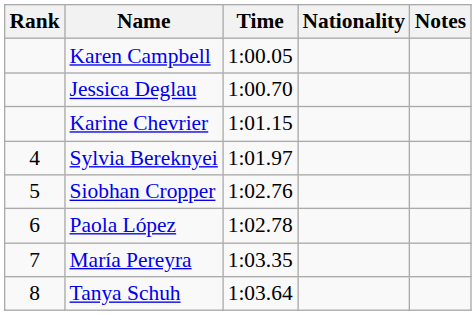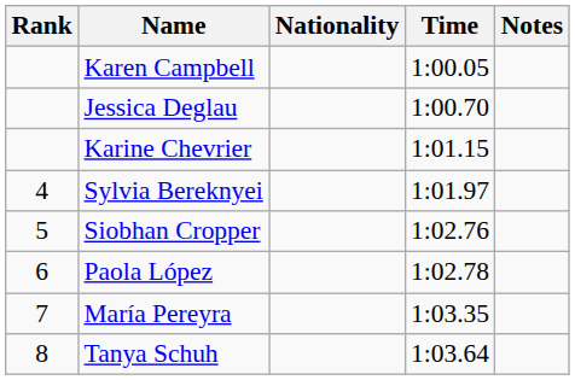columns swapped: Nationality <-> Time
